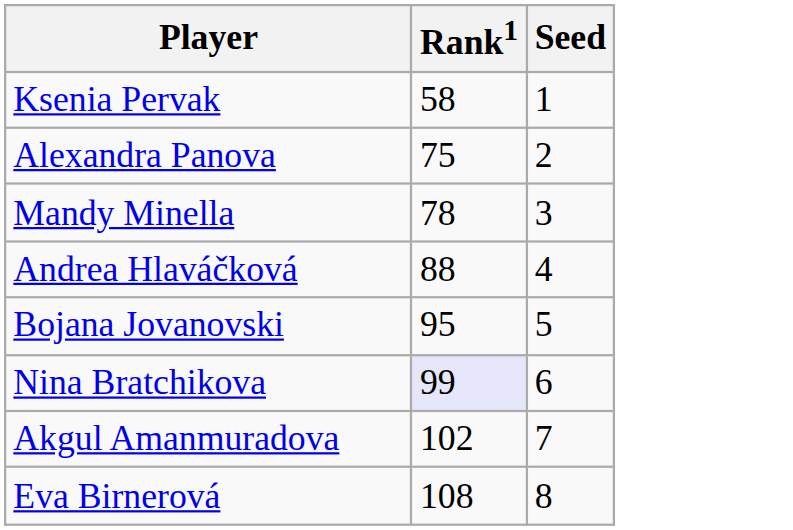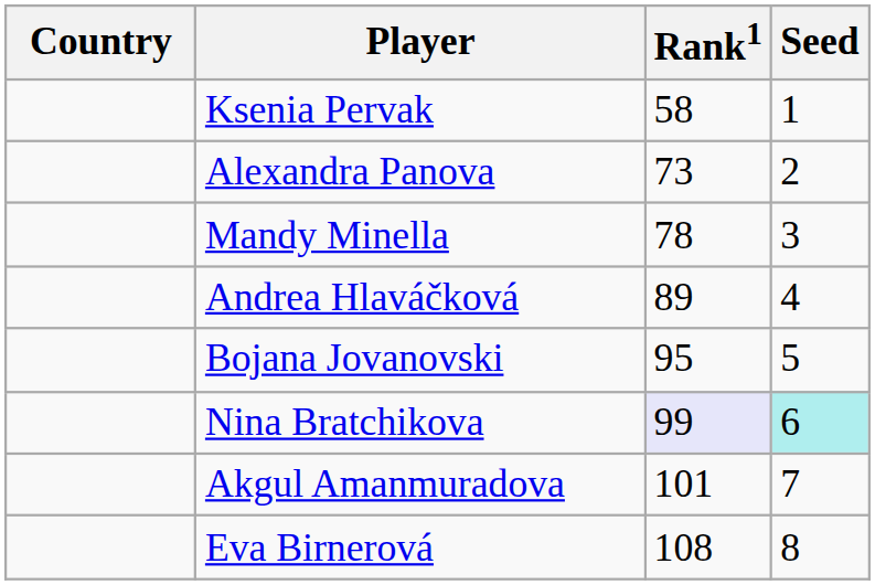+ column: Country
Alexandra Panova | Rank1: 75 -> 73
Andrea Hlaváčková | Rank1: 88 -> 89
Nina Bratchikova | Seed: no background -> paleturquoise background
Akgul Amanmuradova | Rank1: 102 -> 101
